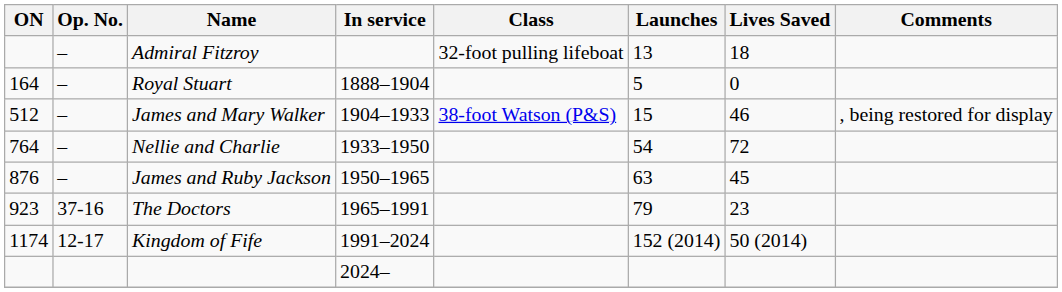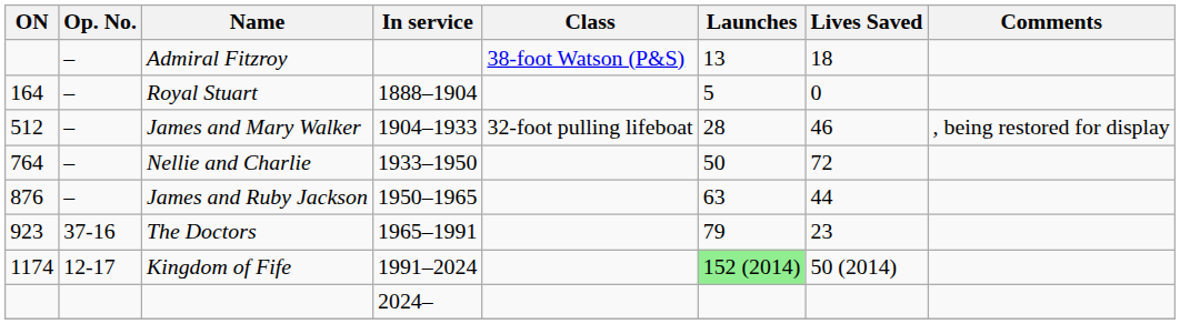Admiral Fitzroy | Class: 32-foot pulling lifeboat -> 38-foot Watson (P&S)
James and Mary Walker | Class: 38-foot Watson (P&S) -> 32-foot pulling lifeboat
James and Mary Walker | Launches: 15 -> 28
Nellie and Charlie | Launches: 54 -> 50
James and Ruby Jackson | Lives Saved: 45 -> 44
Kingdom of Fife | Launches: no background -> lightgreen background
